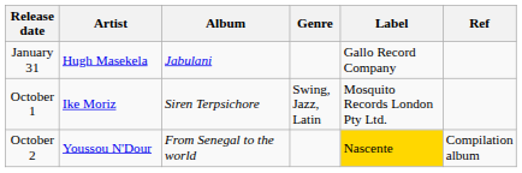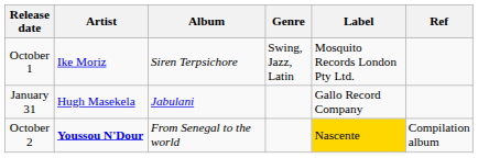rows swapped: January 31 <-> October 1
October 2 | Artist: normal -> bold
